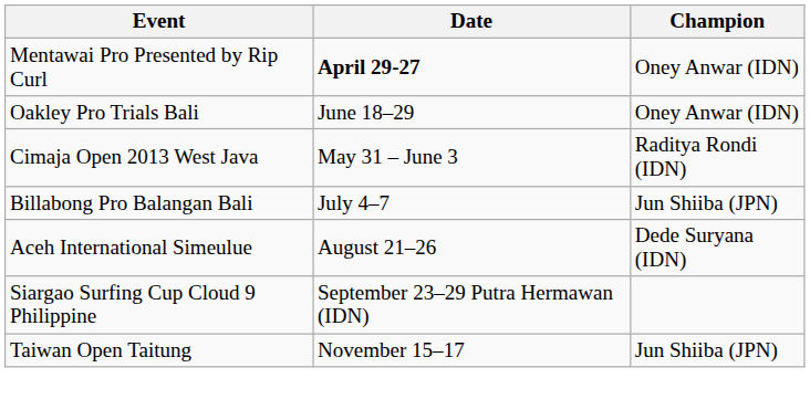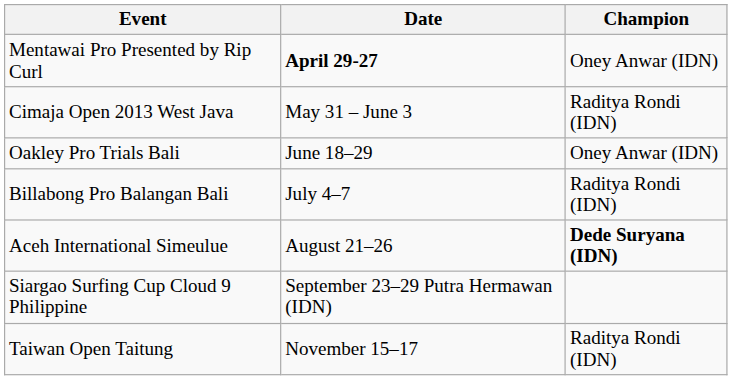rows swapped: Cimaja Open 2013 West Java <-> Oakley Pro Trials Bali
Billabong Pro Balangan Bali | Champion: Jun Shiiba (JPN) -> Raditya Rondi (IDN)
Aceh International Simeulue | Champion: normal -> bold
Taiwan Open Taitung | Champion: Jun Shiiba (JPN) -> Raditya Rondi (IDN)
